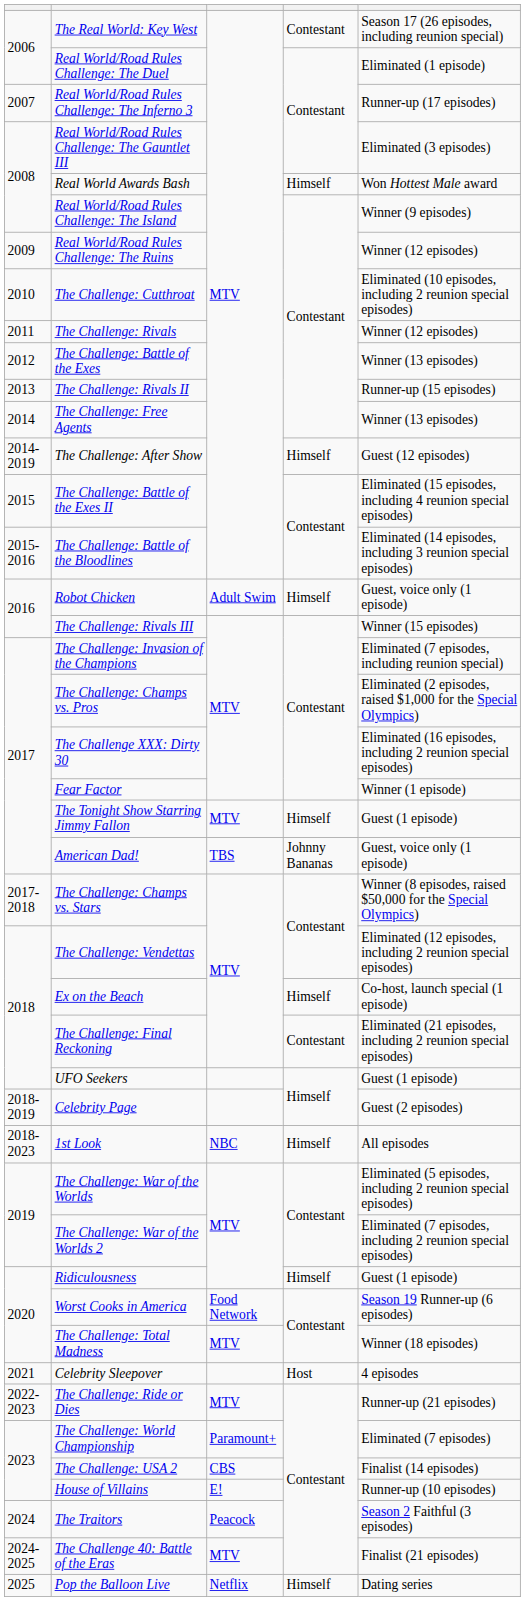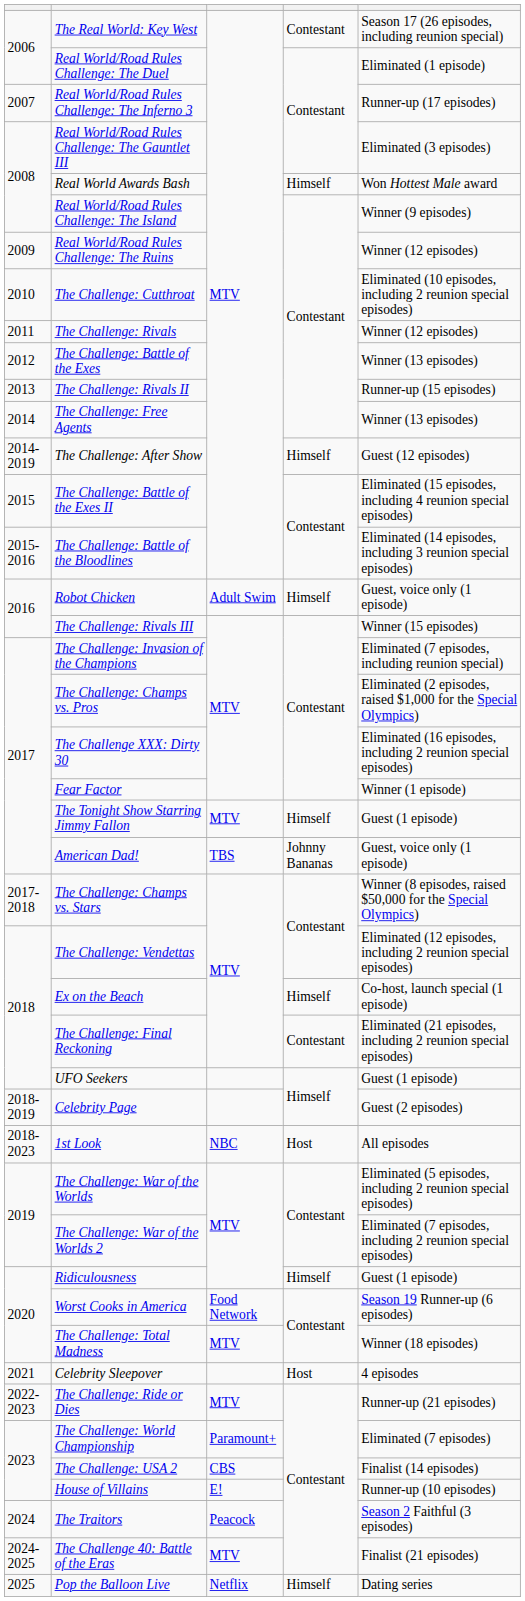1st Look | column 4: Himself -> Host
